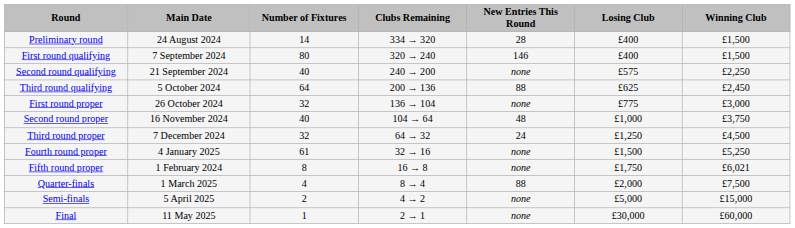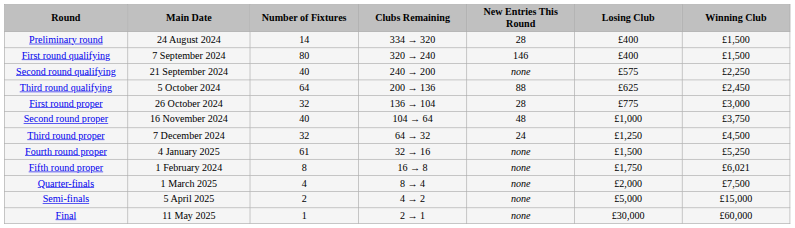First round proper | New Entries This Round: none -> 28
Quarter-finals | New Entries This Round: 88 -> none
